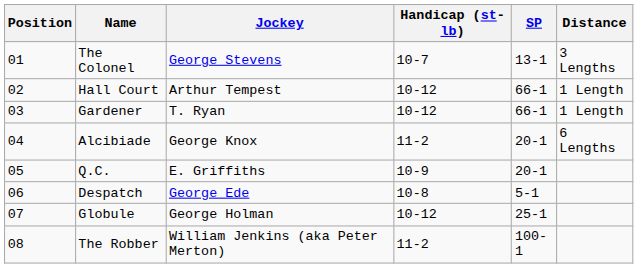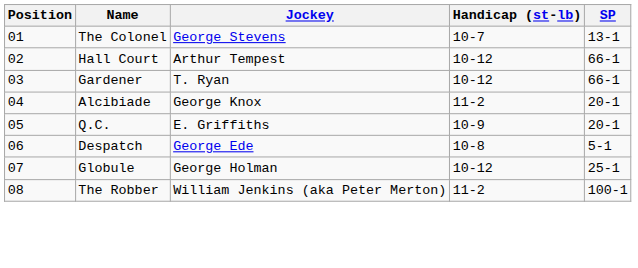- column: Distance | 3 Lengths | 1 Length | 1 Length | 6 Lengths
